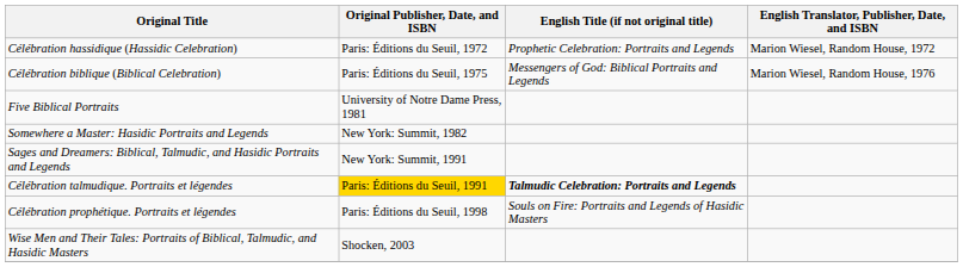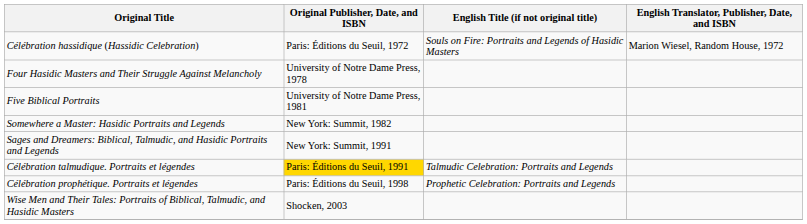Célébration hassidique (Hassidic Celebration) | English Title (if not original title): Prophetic Celebration: Portraits and Legends -> Souls on Fire: Portraits and Legends of Hasidic Masters
- row: Célébration biblique (Biblical Celebration) | Paris: Éditions du Seuil, 1975 | Messengers of God: Biblical Portraits and Legends | Marion Wiesel, Random House, 1976
+ row: Four Hasidic Masters and Their Struggle Against Melancholy | University of Notre Dame Press, 1978
Célébration talmudique. Portraits et légendes | English Title (if not original title): bold -> normal
Célébration prophétique. Portraits et légendes | English Title (if not original title): Souls on Fire: Portraits and Legends of Hasidic Masters -> Prophetic Celebration: Portraits and Legends
